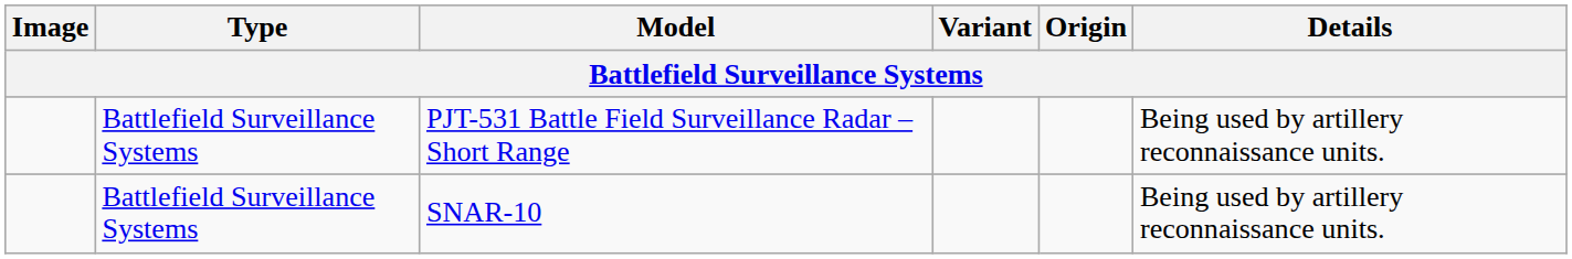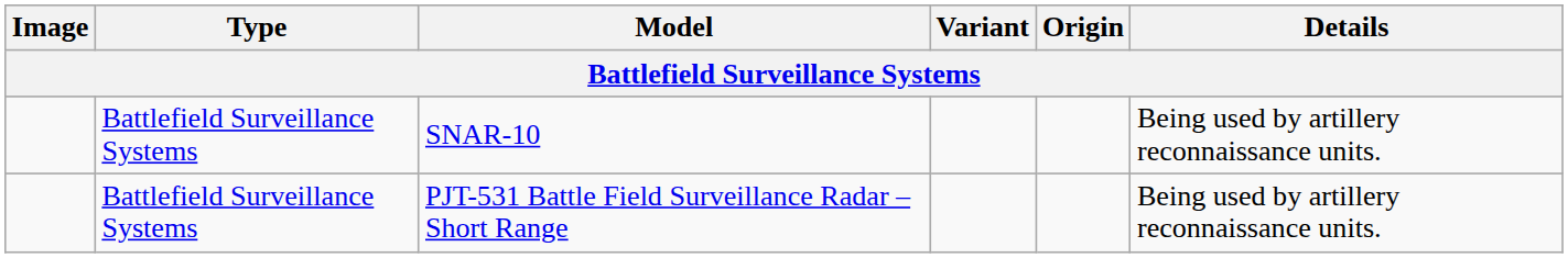rows swapped: SNAR-10 <-> PJT-531 Battle Field Surveillance Radar – Short Range
